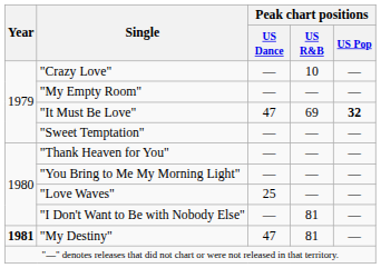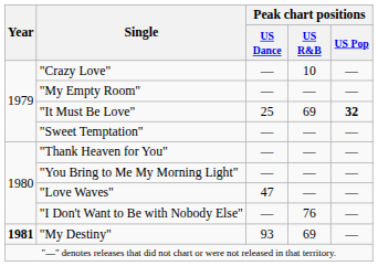"It Must Be Love" | Peak chart positions / US Dance: 47 -> 25
"Love Waves" | Peak chart positions / US Dance: 25 -> 47
"I Don't Want to Be with Nobody Else" | Peak chart positions / US R&B: 81 -> 76
"My Destiny" | Peak chart positions / US Dance: 47 -> 93
"My Destiny" | Peak chart positions / US R&B: 81 -> 69
